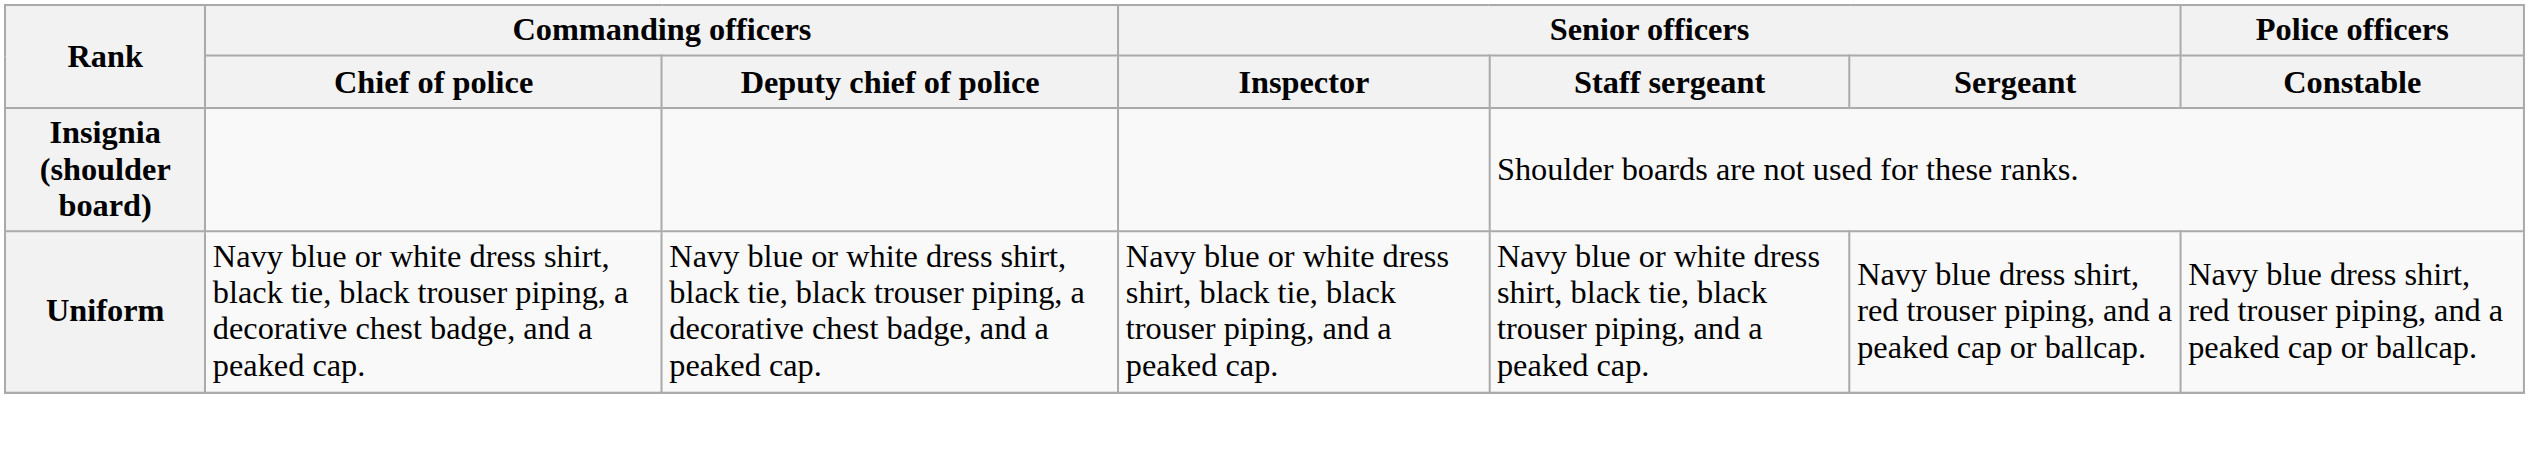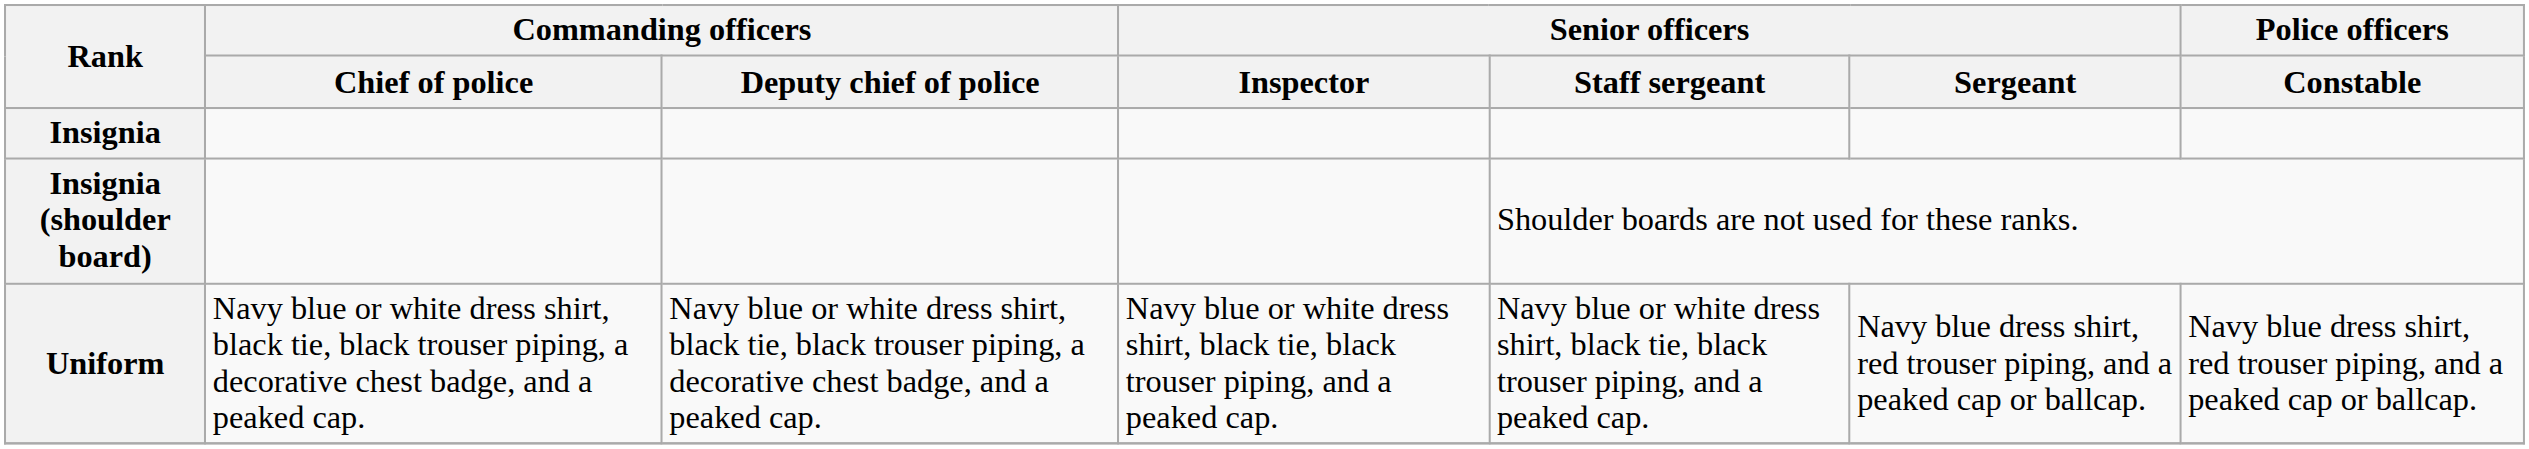+ row: Insignia
